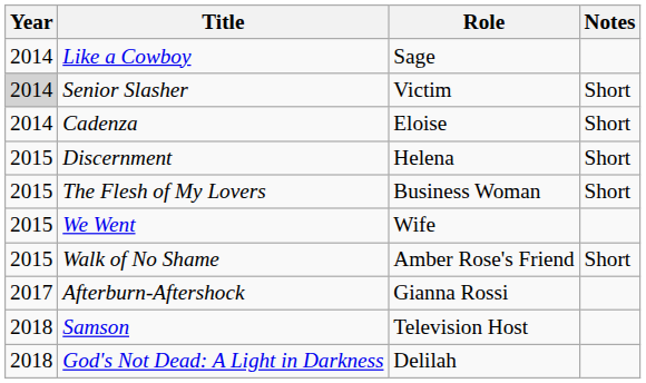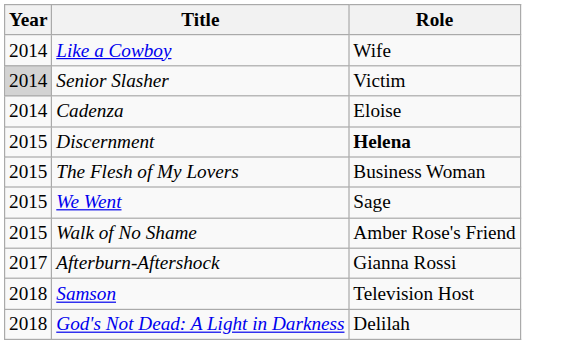- column: Notes | Short | Short | Short | Short | Short
Like a Cowboy | Role: Sage -> Wife
Discernment | Role: normal -> bold
We Went | Role: Wife -> Sage
